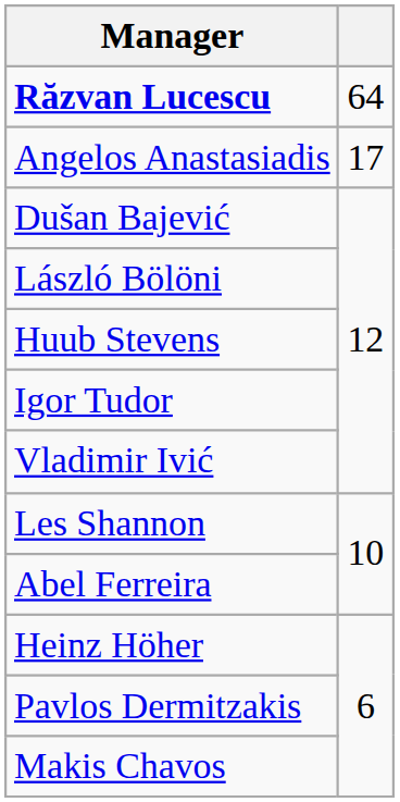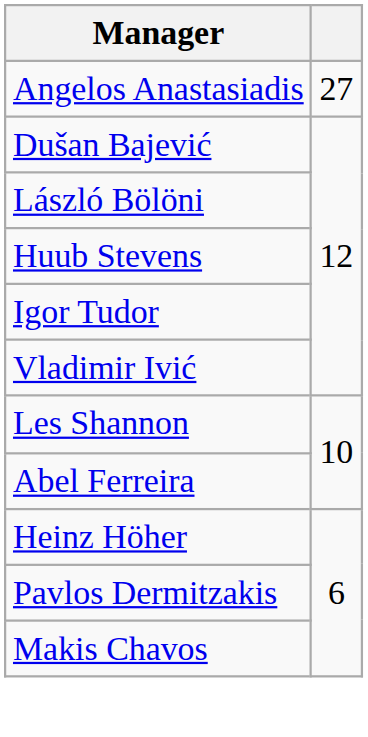- row: Răzvan Lucescu | 64
Angelos Anastasiadis | column 2: 17 -> 27
